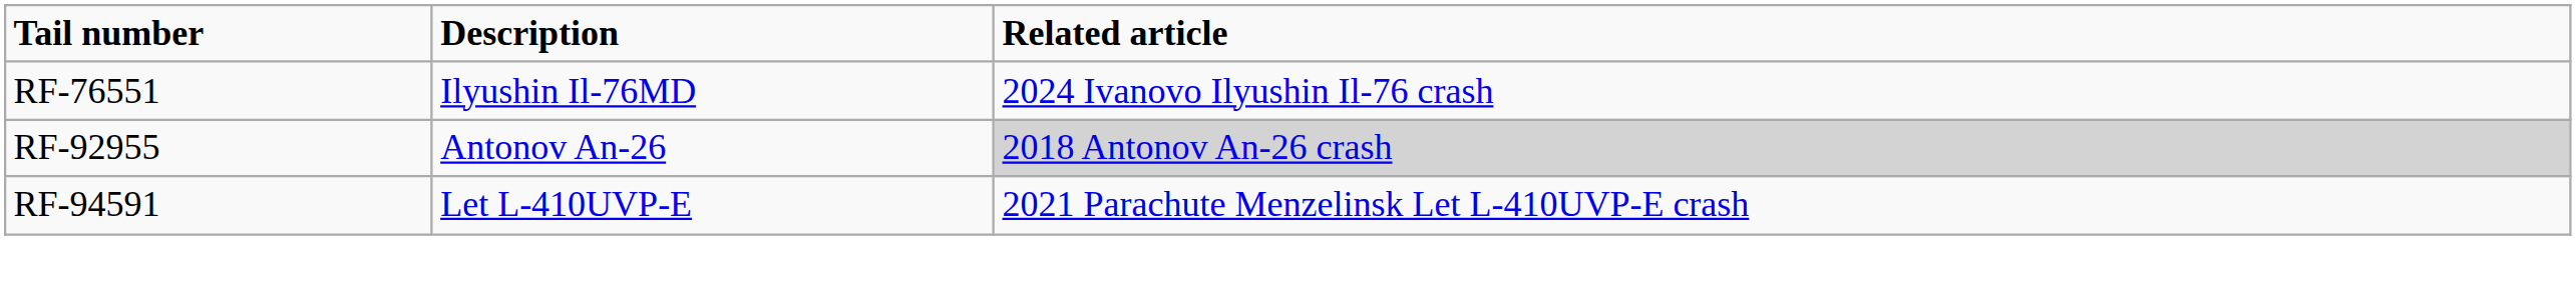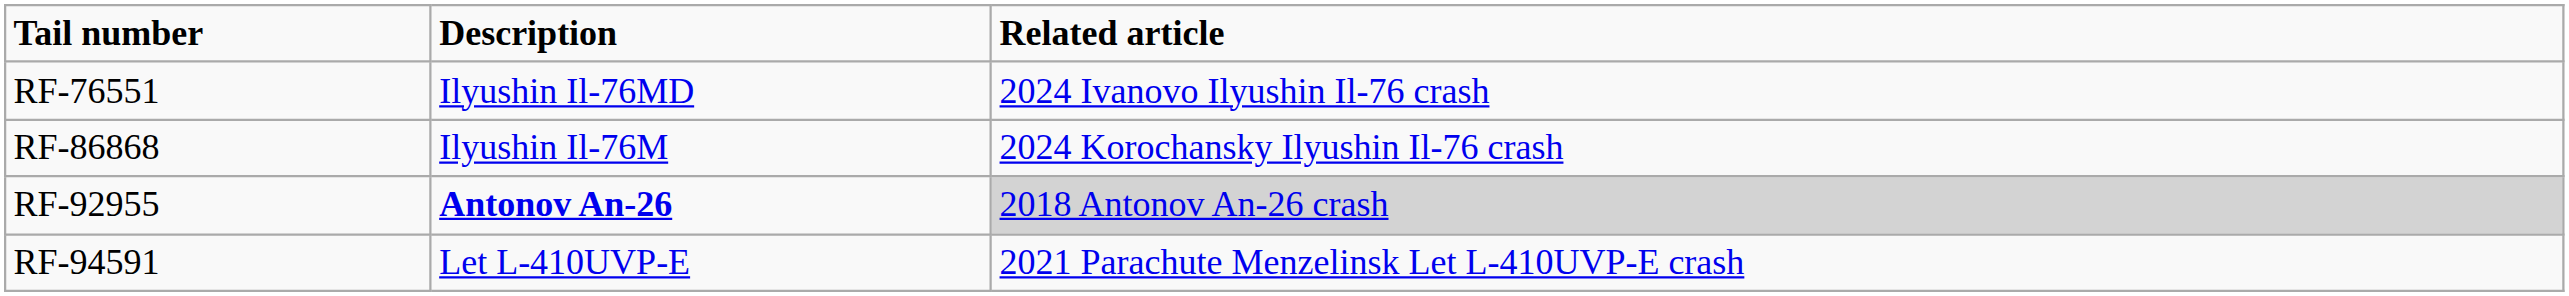+ row: RF-86868 | Ilyushin Il-76M | 2024 Korochansky Ilyushin Il-76 crash
RF-92955 | Description: normal -> bold
